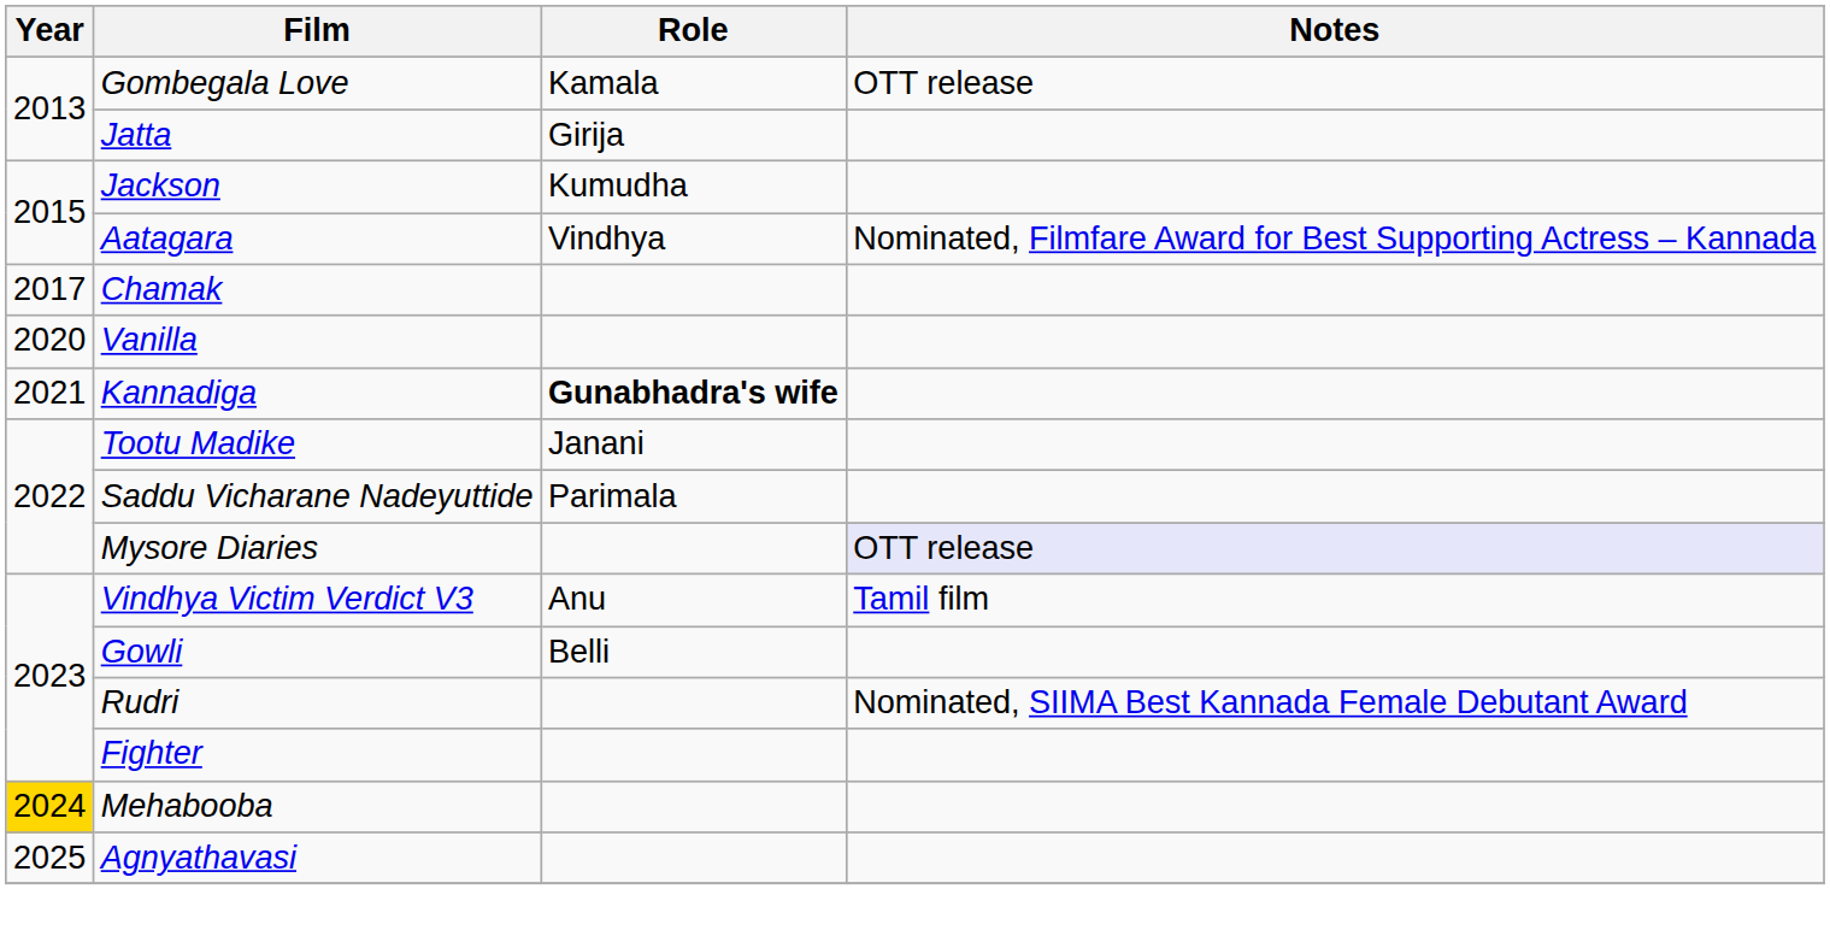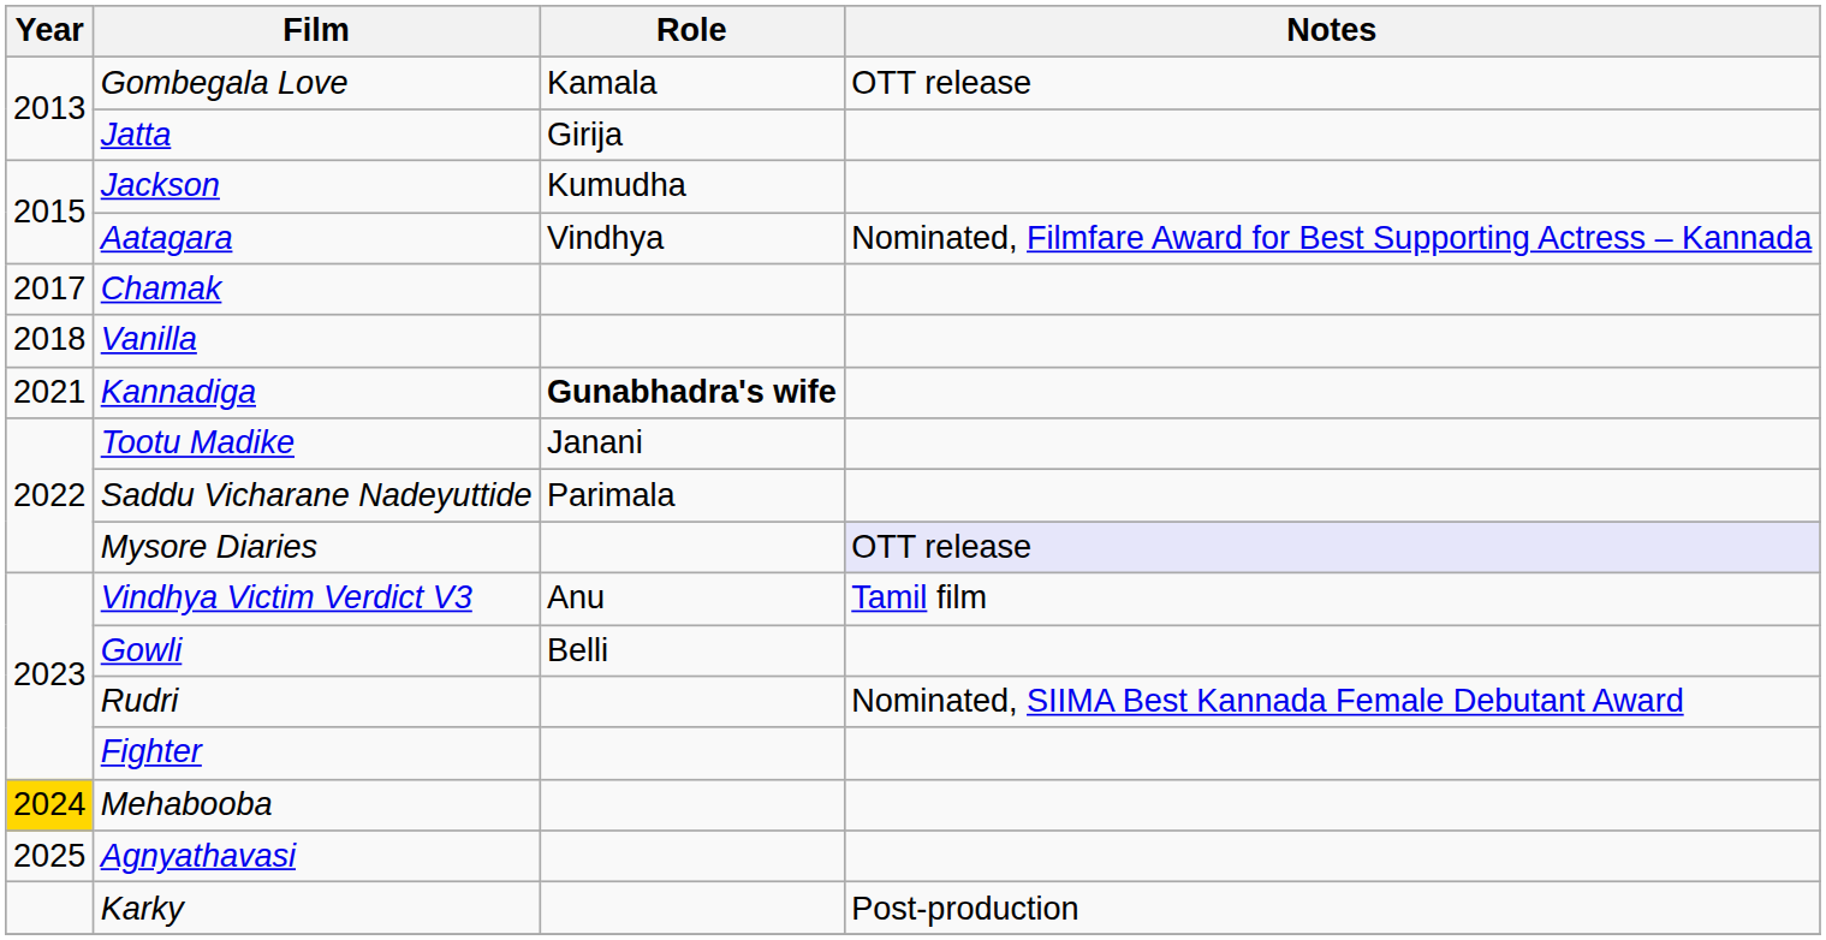Vanilla | Year: 2020 -> 2018
+ row: Karky | Post-production
